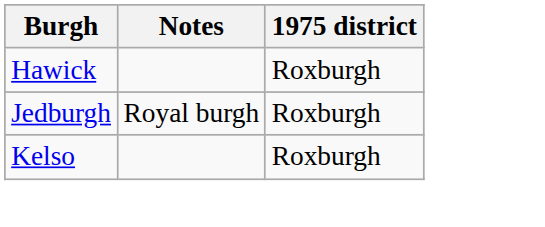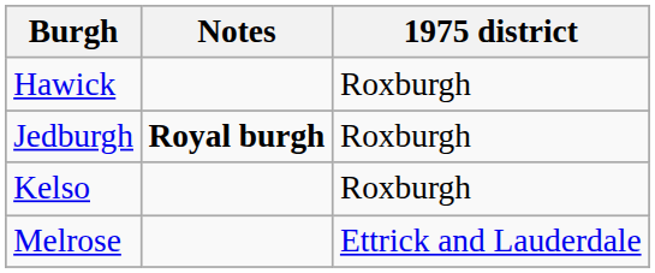Jedburgh | Notes: normal -> bold
+ row: Melrose | Ettrick and Lauderdale
